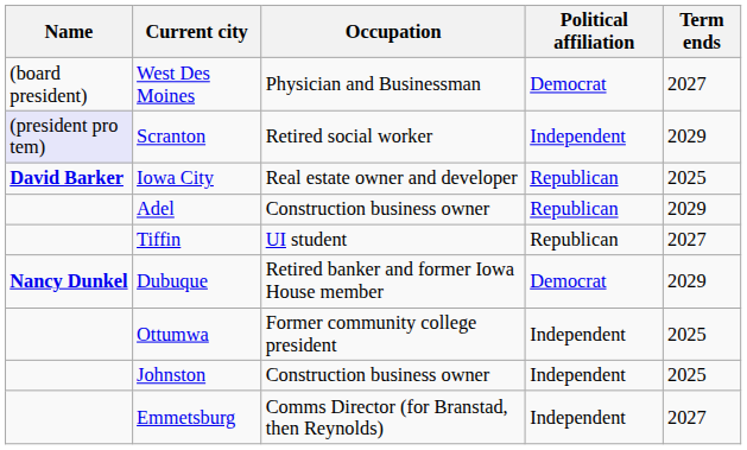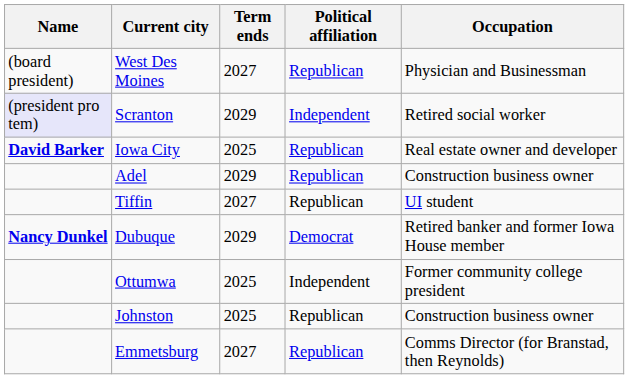columns swapped: Occupation <-> Term ends
West Des Moines | Political affiliation: Democrat -> Republican
Johnston | Political affiliation: Independent -> Republican
Emmetsburg | Political affiliation: Independent -> Republican
